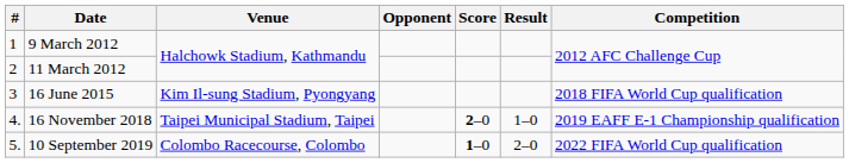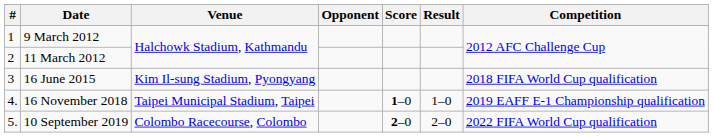16 November 2018 | Score: 2–0 -> 1–0
10 September 2019 | Score: 1–0 -> 2–0
